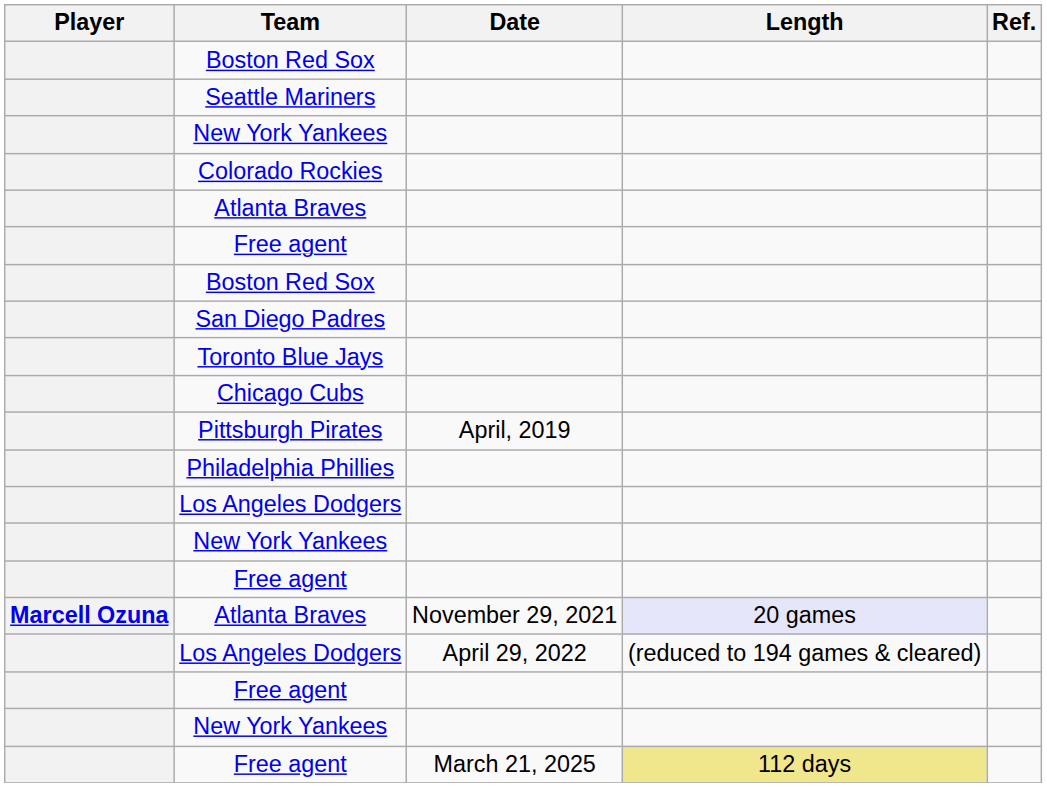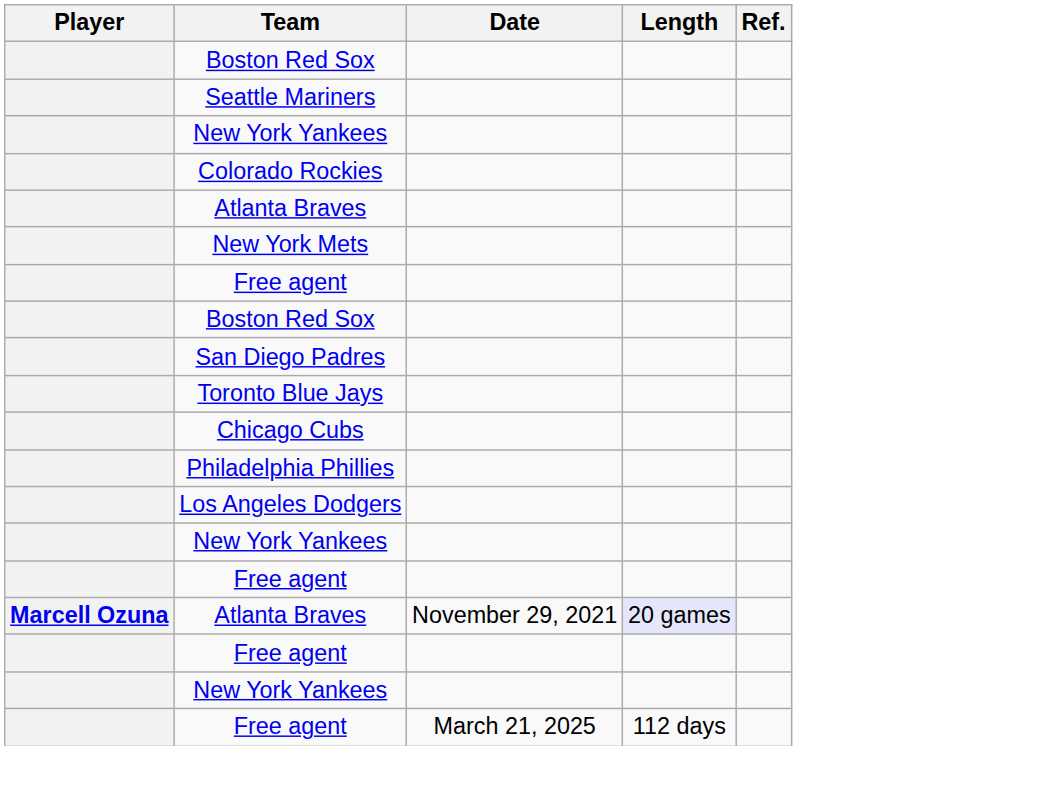+ row: New York Mets
- row: Pittsburgh Pirates | April, 2019
- row: Los Angeles Dodgers | April 29, 2022 | (reduced to 194 games & cleared)
Free agent / March 21, 2025 | Length: khaki background -> no background
